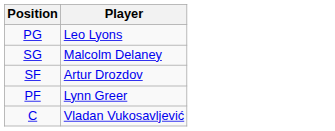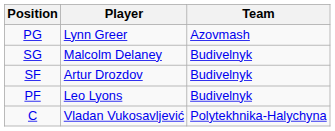+ column: Team | Azovmash | Budivelnyk | Budivelnyk | Budivelnyk | Polytekhnika-Halychyna
PG | Player: Leo Lyons -> Lynn Greer
PF | Player: Lynn Greer -> Leo Lyons
